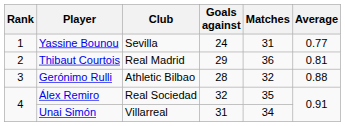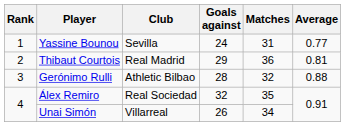Unai Simón | Goals against: 31 -> 26
